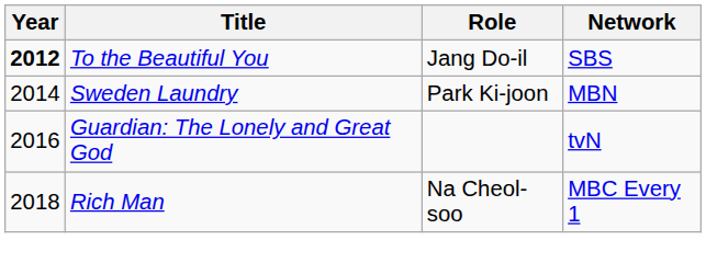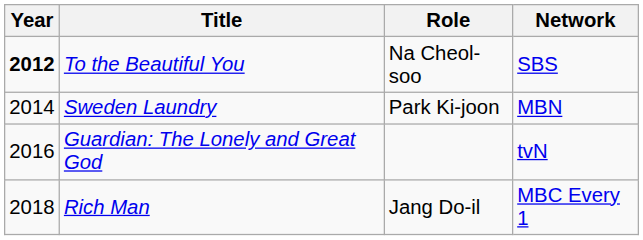To the Beautiful You | Role: Jang Do-il -> Na Cheol-soo
Rich Man | Role: Na Cheol-soo -> Jang Do-il
